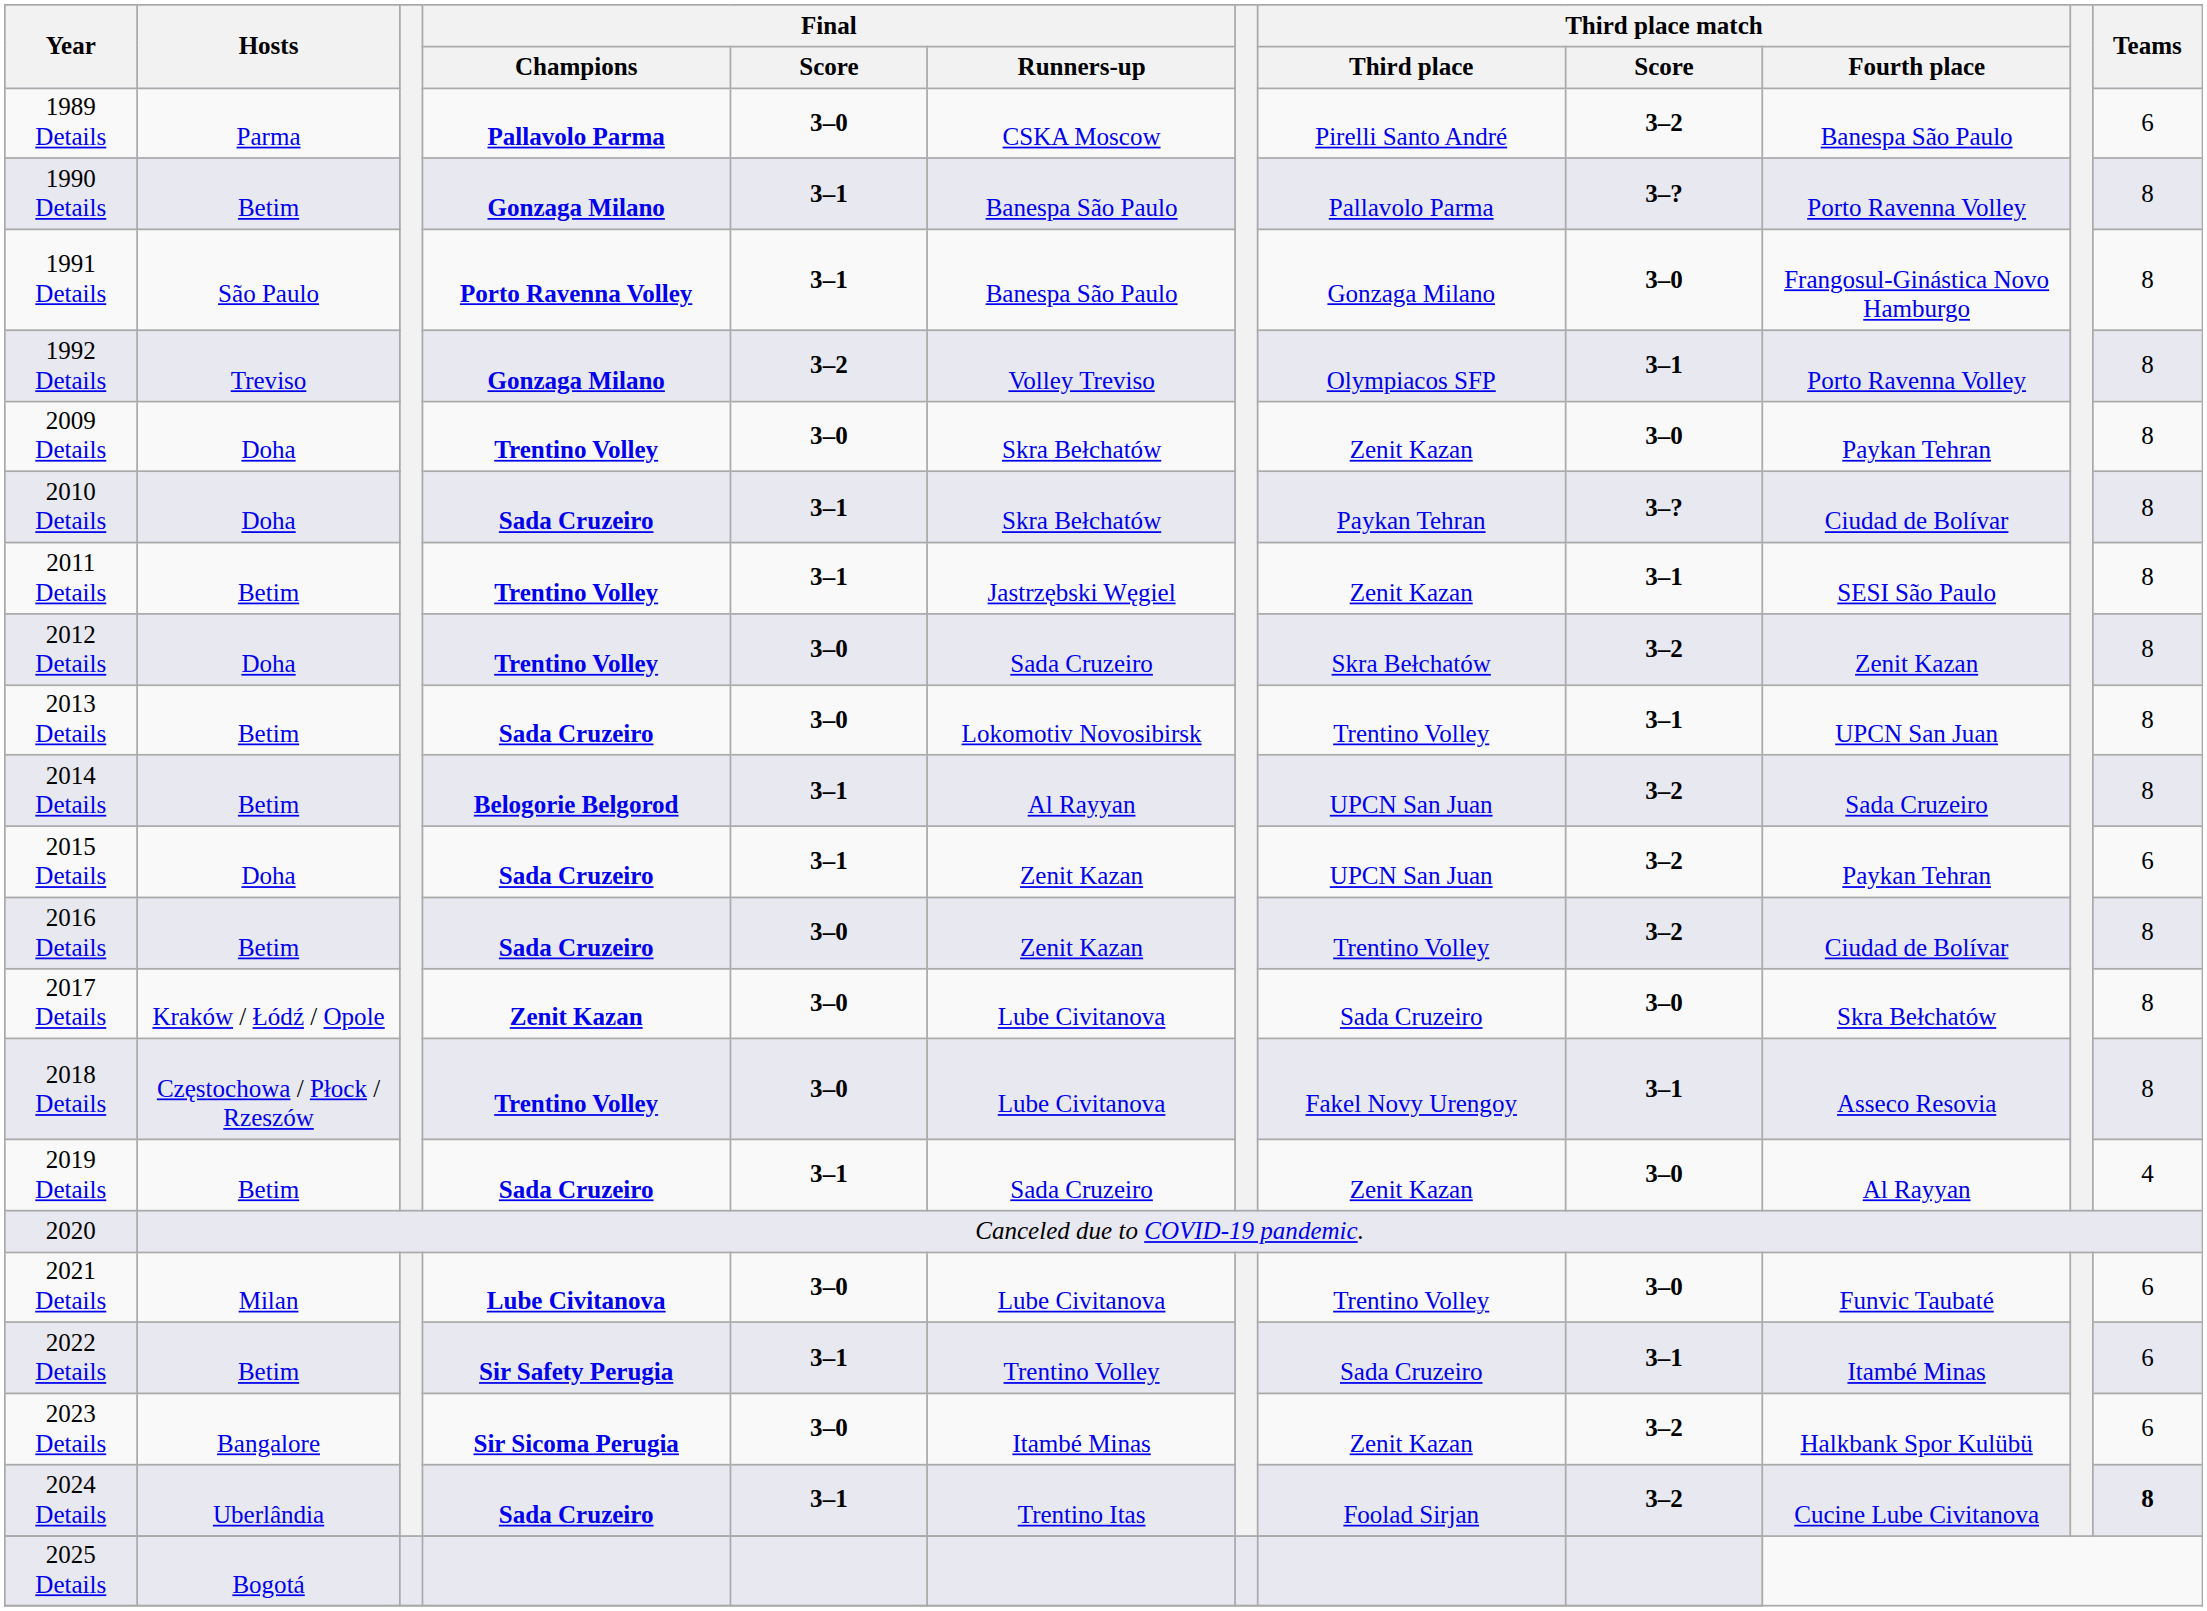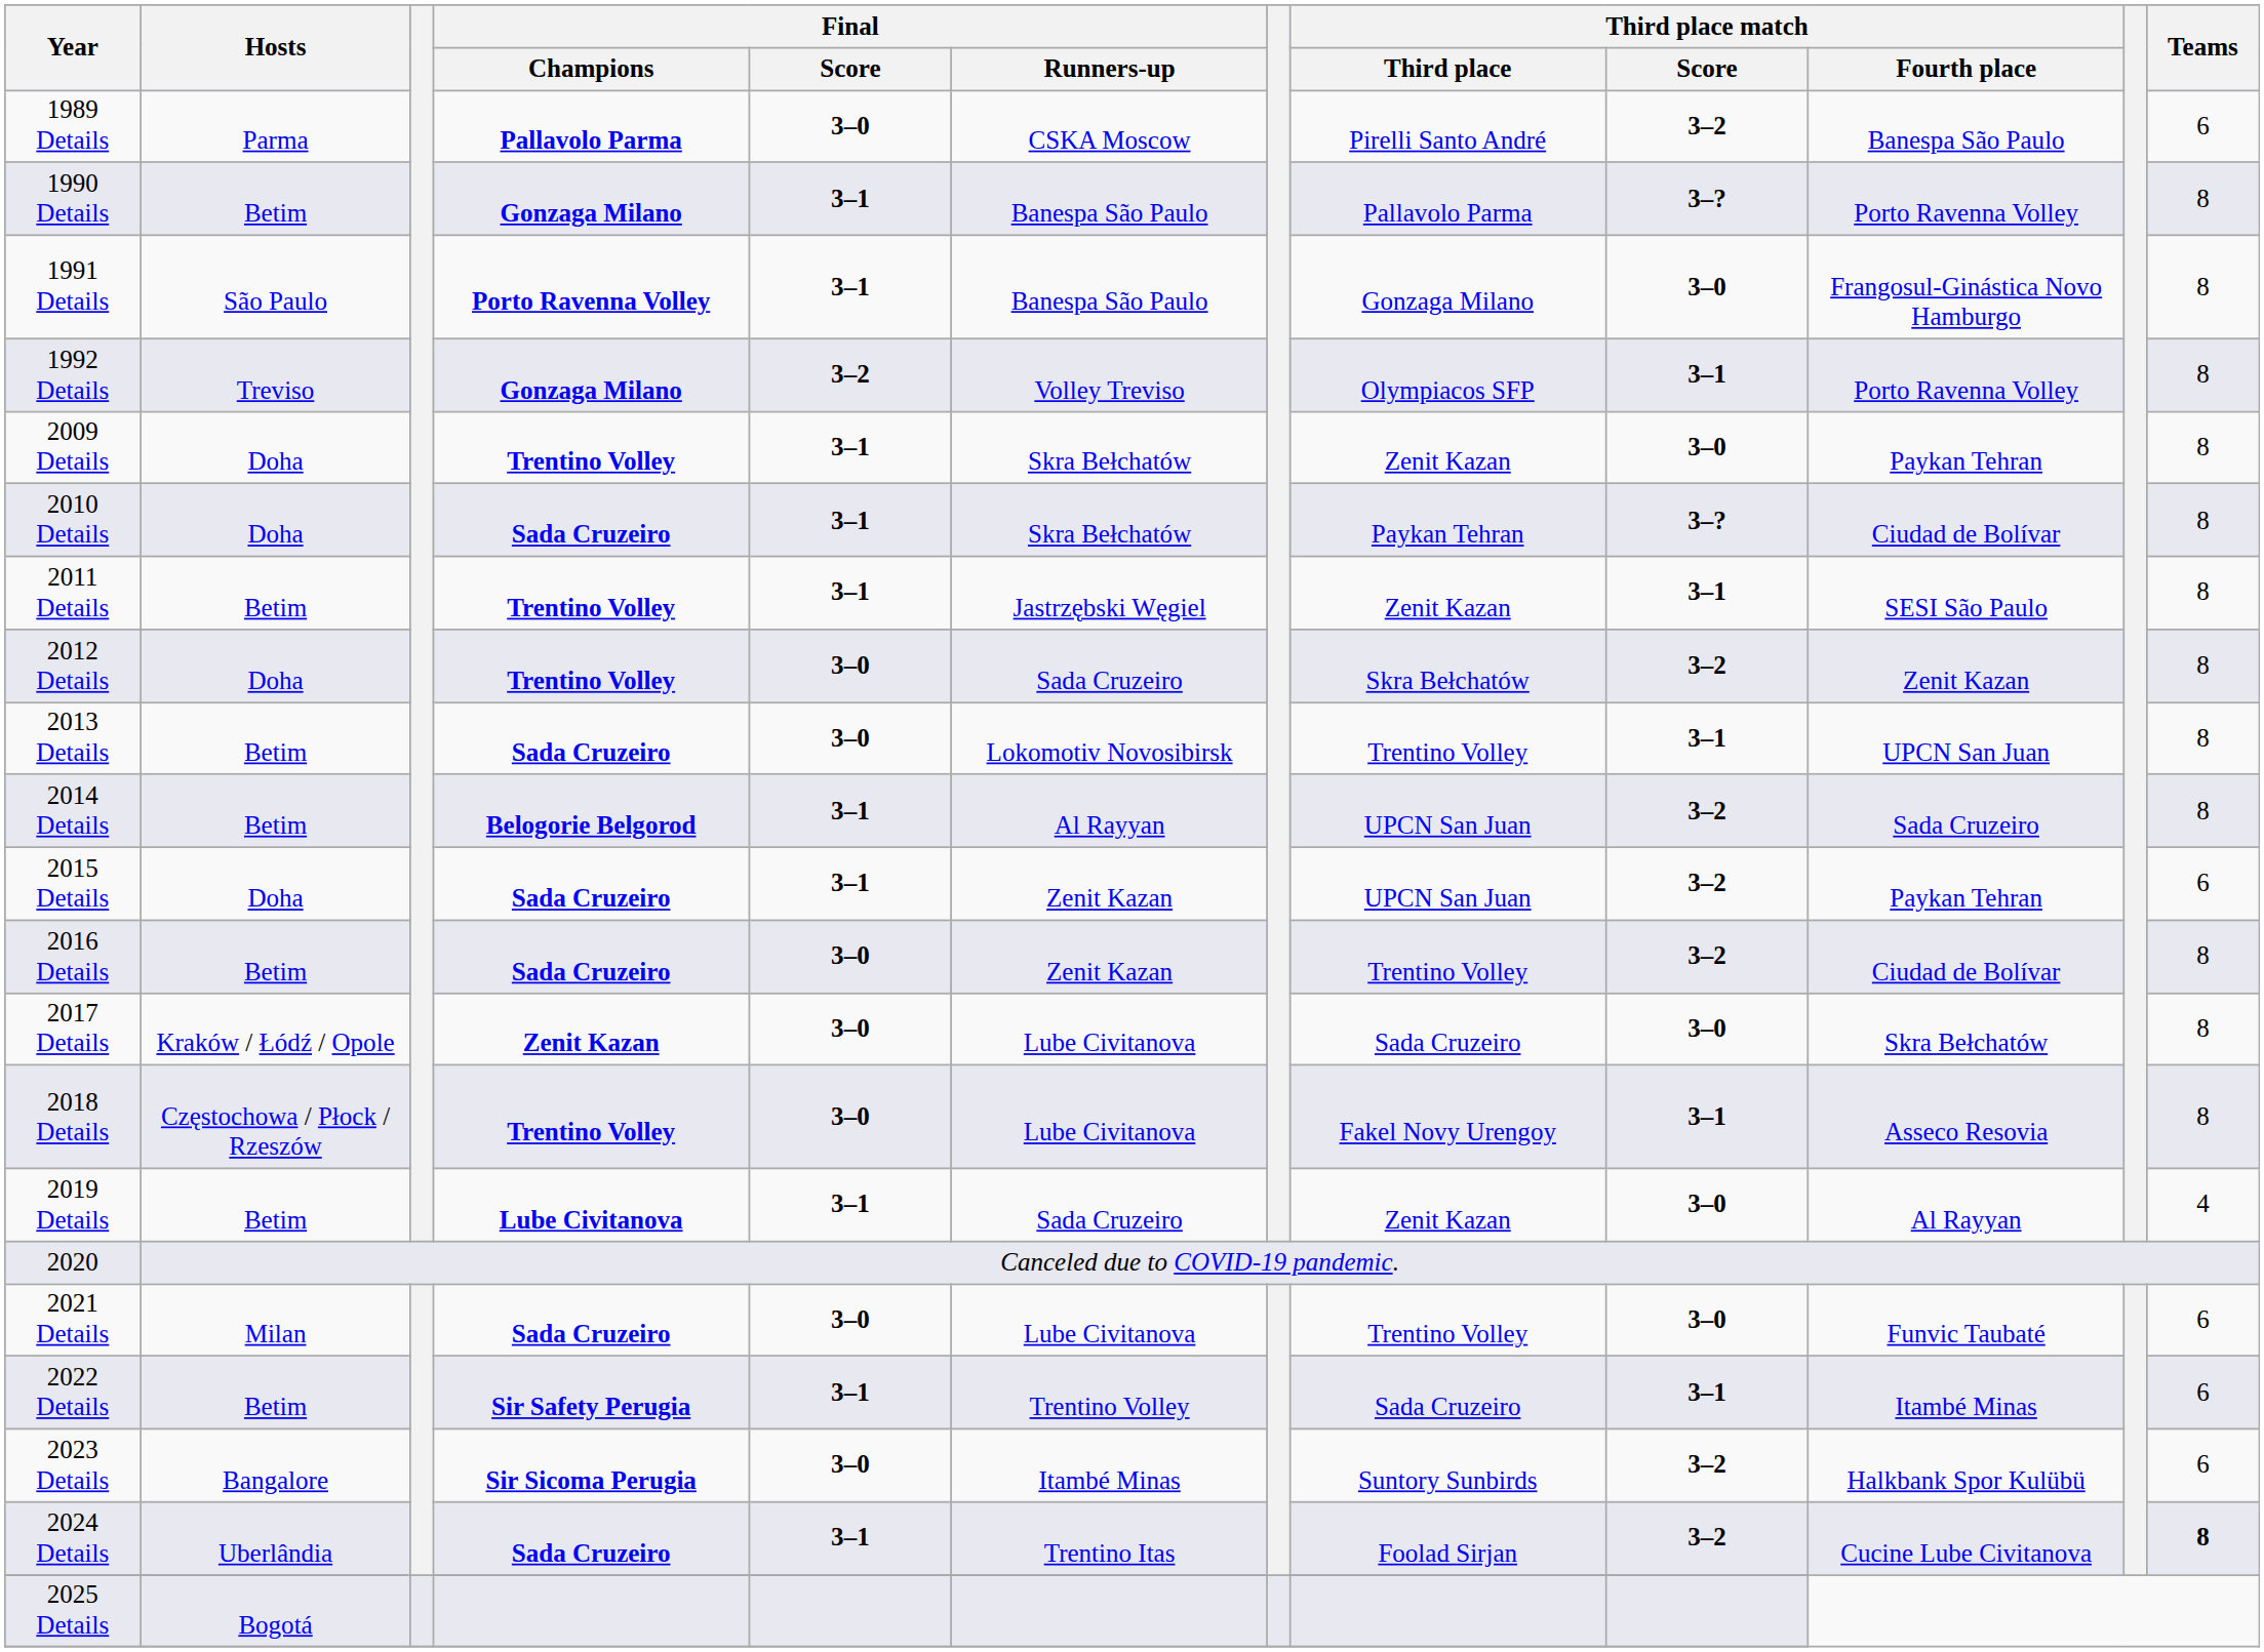2009 Details | Final / Score: 3–0 -> 3–1
2019 Details | Final / Champions: Sada Cruzeiro -> Lube Civitanova
2021 Details | Final / Champions: Lube Civitanova -> Sada Cruzeiro
2023 Details | Third place match / Third place: Zenit Kazan -> Suntory Sunbirds
